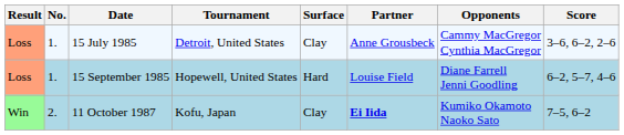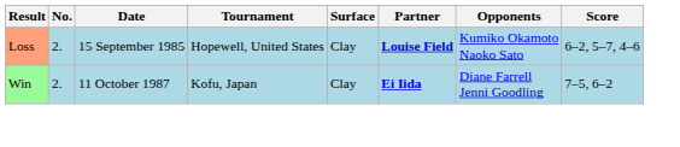- row: Loss | 1. | 15 July 1985 | Detroit, United States | Clay | Anne Grousbeck | Cammy MacGregor Cynthia MacGregor | 3–6, 6–2, 2–6
15 September 1985 | No.: 1. -> 2.
15 September 1985 | Surface: Hard -> Clay
15 September 1985 | Partner: normal -> bold
15 September 1985 | Opponents: Diane Farrell Jenni Goodling -> Kumiko Okamoto Naoko Sato
11 October 1987 | Opponents: Kumiko Okamoto Naoko Sato -> Diane Farrell Jenni Goodling
